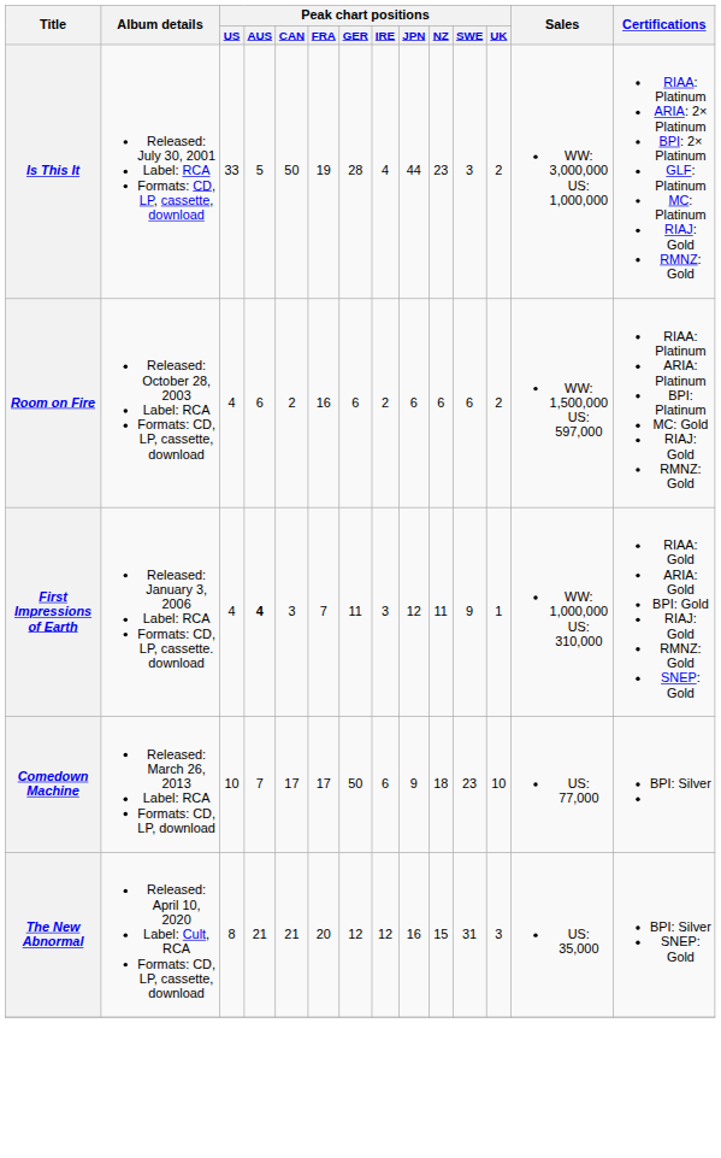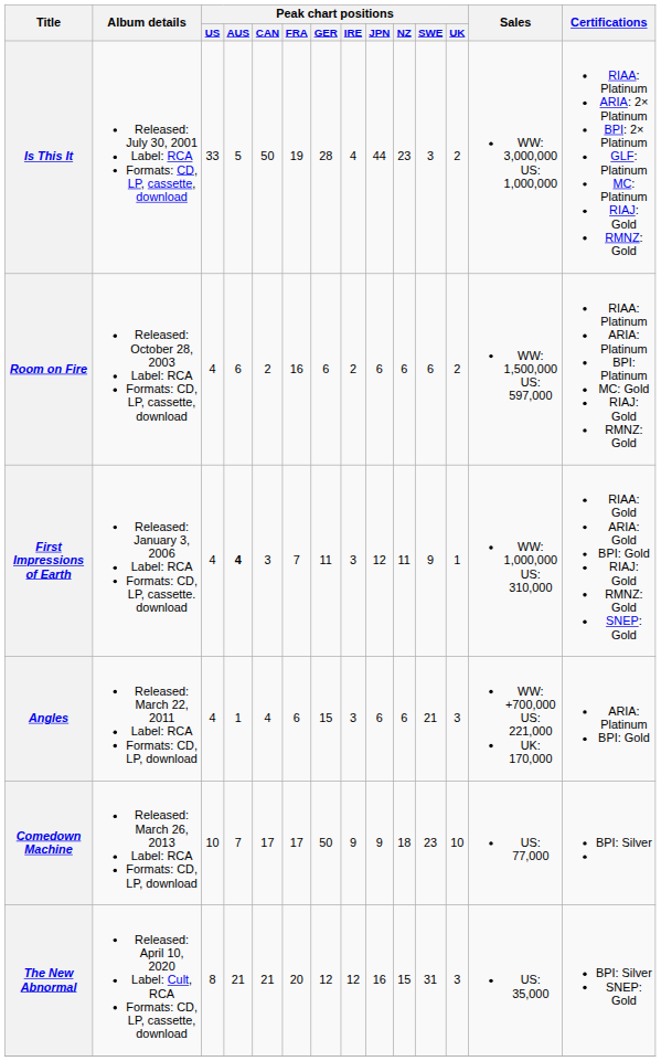+ row: Angles | Released: March 22, 2011 Label: RCA Formats: CD, LP, download | 4 | 1 | 4 | 6 | 15 | 3 | 6 | 6 | 21 | 3 | WW: +700,000 US: 221,000 UK: 170,000 | ARIA: Platinum BPI: Gold
Comedown Machine | Peak chart positions / IRE: 6 -> 9
